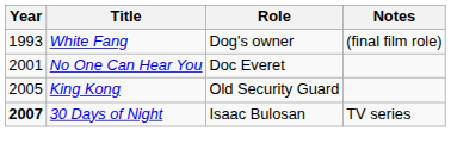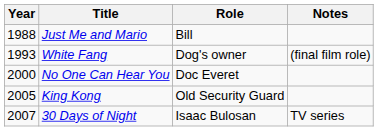+ row: 1988 | Just Me and Mario | Bill
No One Can Hear You | Year: 2001 -> 2000
30 Days of Night | Year: bold -> normal
